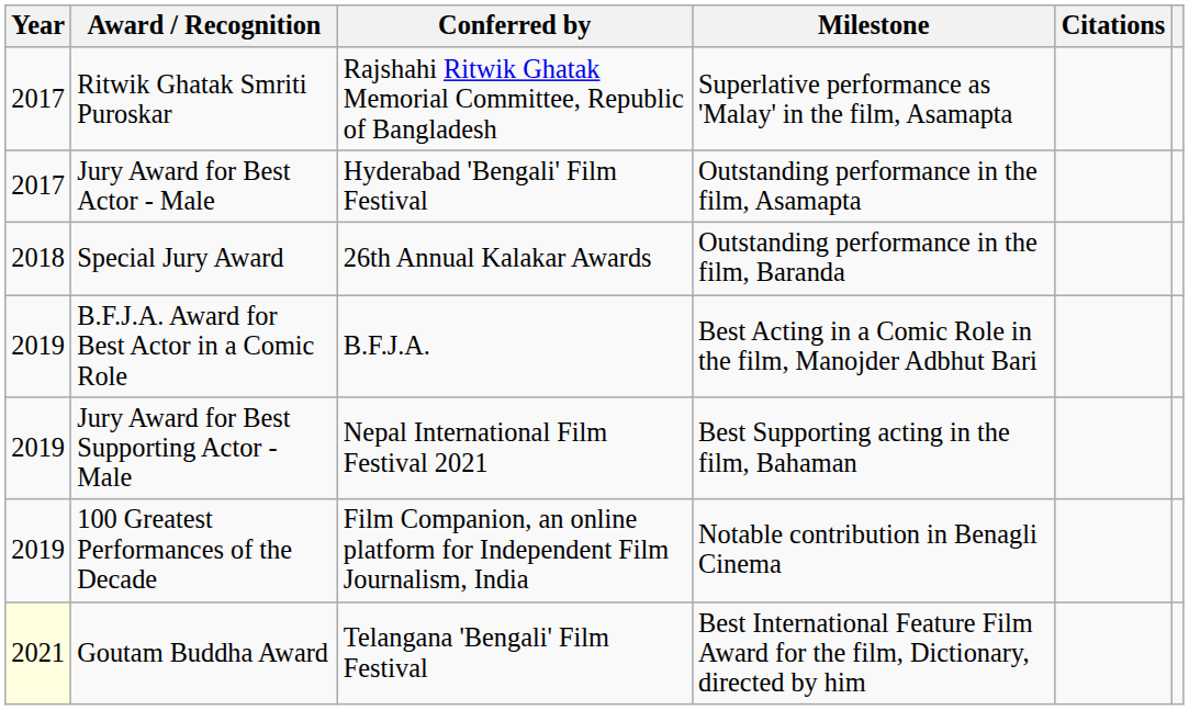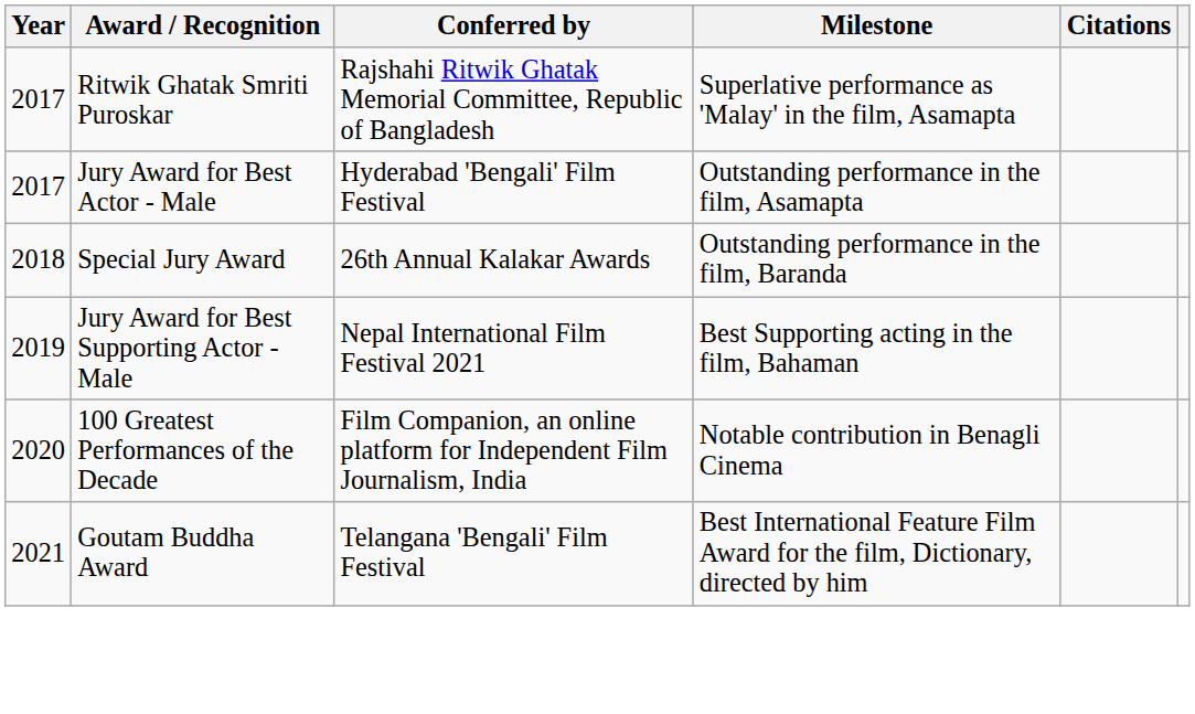- row: 2019 | B.F.J.A. Award for Best Actor in a Comic Role | B.F.J.A. | Best Acting in a Comic Role in the film, Manojder Adbhut Bari
100 Greatest Performances of the Decade | Year: 2019 -> 2020
Goutam Buddha Award | Year: lightyellow background -> no background
